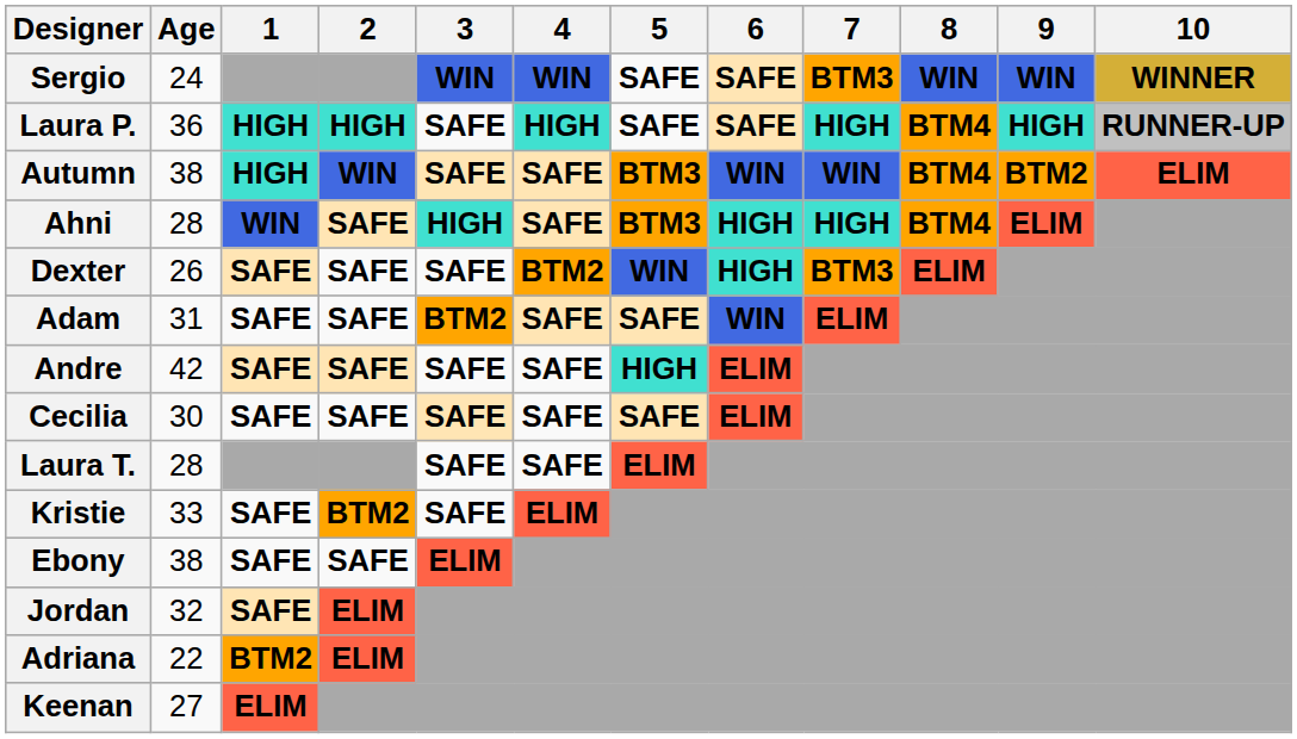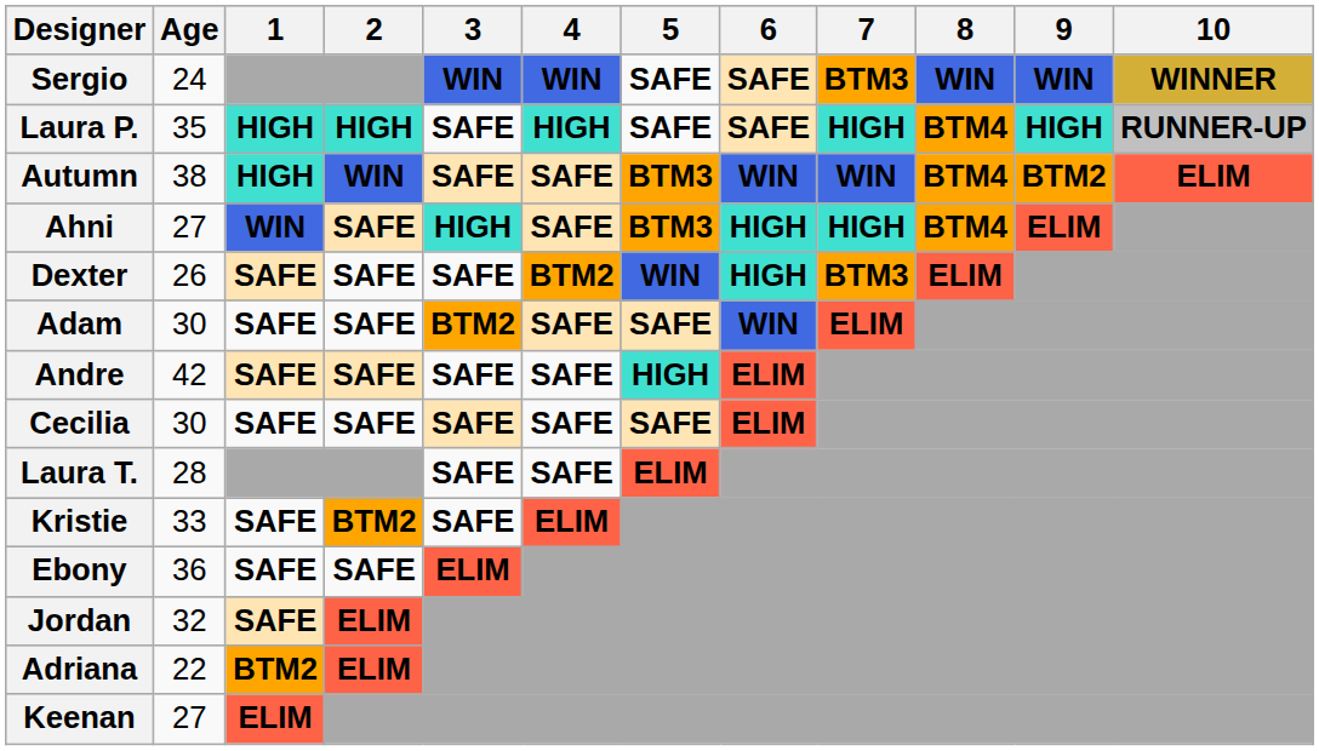Laura P. | Age: 36 -> 35
Ahni | Age: 28 -> 27
Adam | Age: 31 -> 30
Ebony | Age: 38 -> 36
